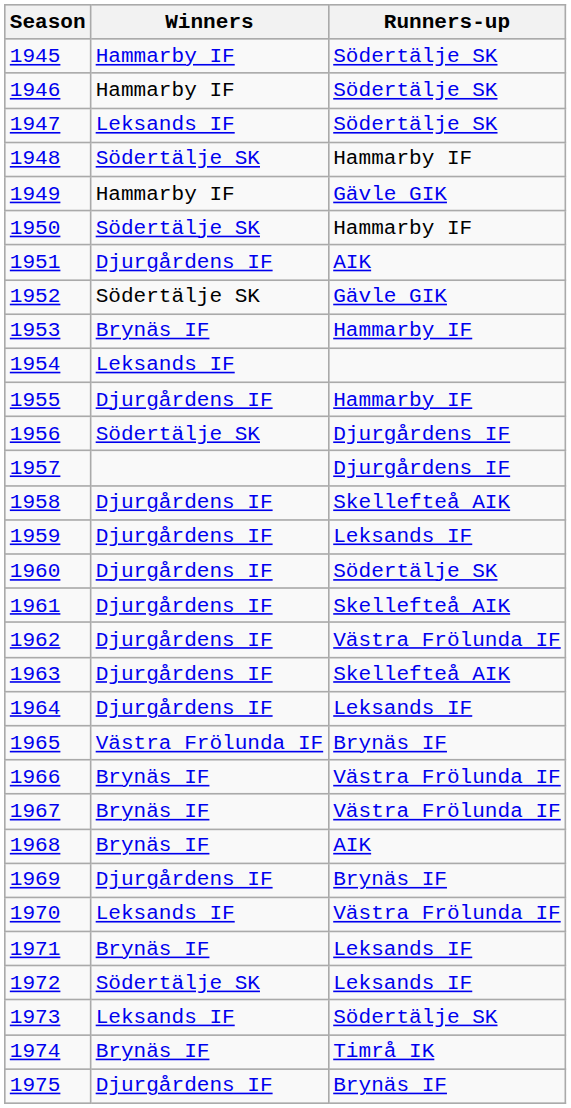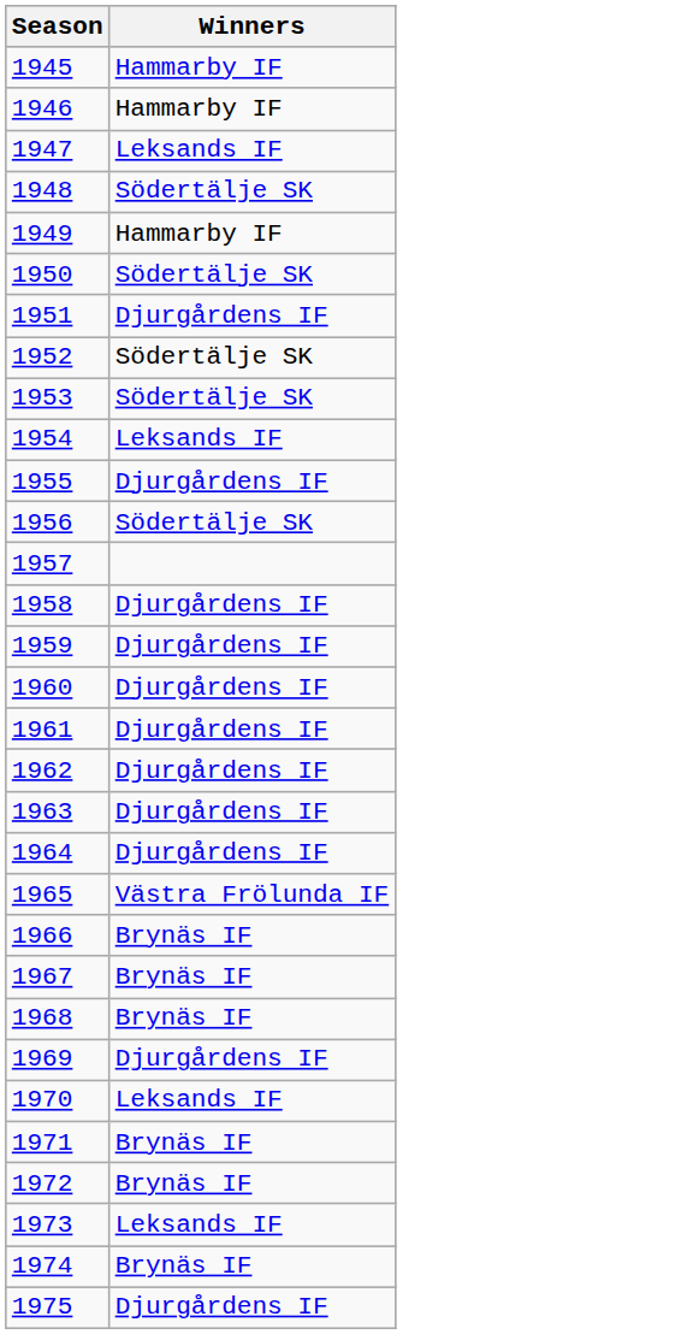- column: Runners-up | Södertälje SK | Södertälje SK | Södertälje SK | Hammarby IF | Gävle GIK | Hammarby IF | AIK | Gävle GIK | Hammarby IF | Hammarby IF | Djurgårdens IF | Djurgårdens IF | Skellefteå AIK | Leksands IF | Södertälje SK | Skellefteå AIK | Västra Frölunda IF | Skellefteå AIK | Leksands IF | Brynäs IF | Västra Frölunda IF | Västra Frölunda IF | AIK | Brynäs IF | Västra Frölunda IF | Leksands IF | Leksands IF | Södertälje SK | Timrå IK | Brynäs IF
1953 | Winners: Brynäs IF -> Södertälje SK
1972 | Winners: Södertälje SK -> Brynäs IF
